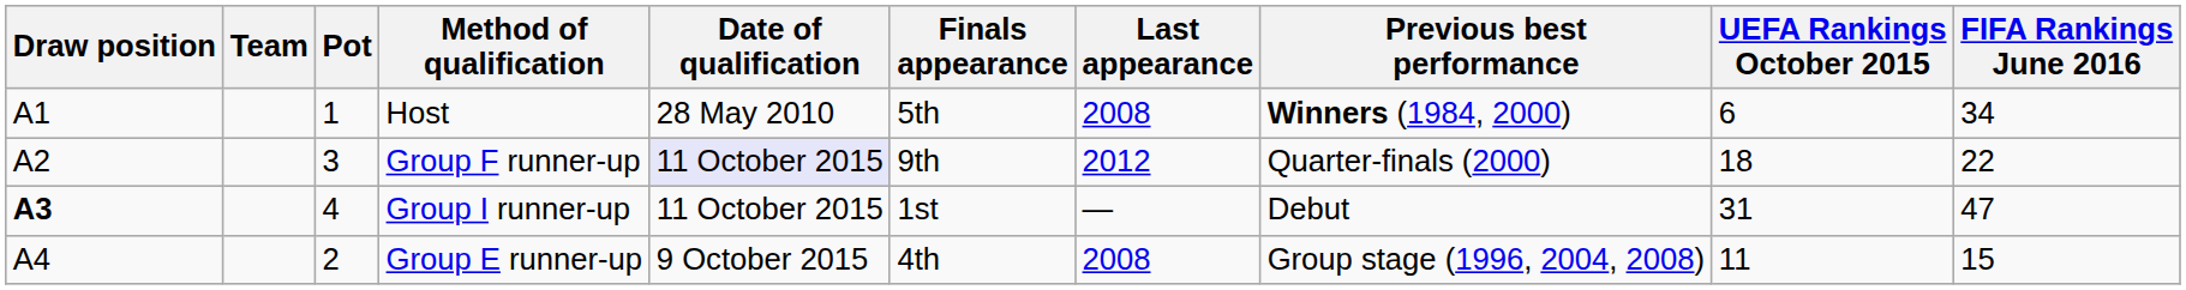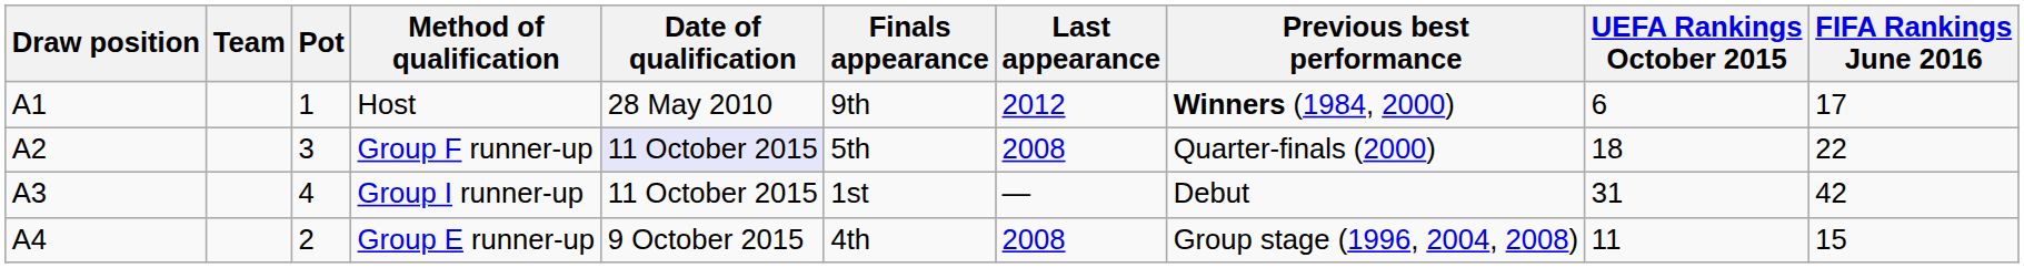Host | Finals appearance: 5th -> 9th
Host | Last appearance: 2008 -> 2012
Host | FIFA Rankings June 2016: 34 -> 17
Group F runner-up | Finals appearance: 9th -> 5th
Group F runner-up | Last appearance: 2012 -> 2008
Group I runner-up | Draw position: bold -> normal
Group I runner-up | FIFA Rankings June 2016: 47 -> 42
